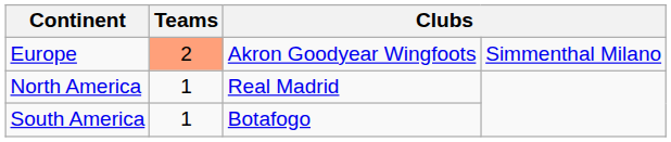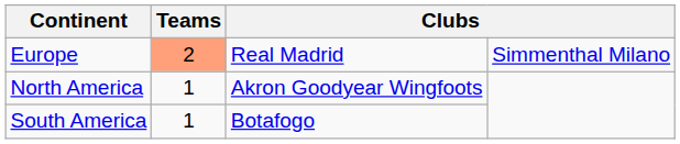Europe | column 3: Akron Goodyear Wingfoots -> Real Madrid
North America | column 3: Real Madrid -> Akron Goodyear Wingfoots
